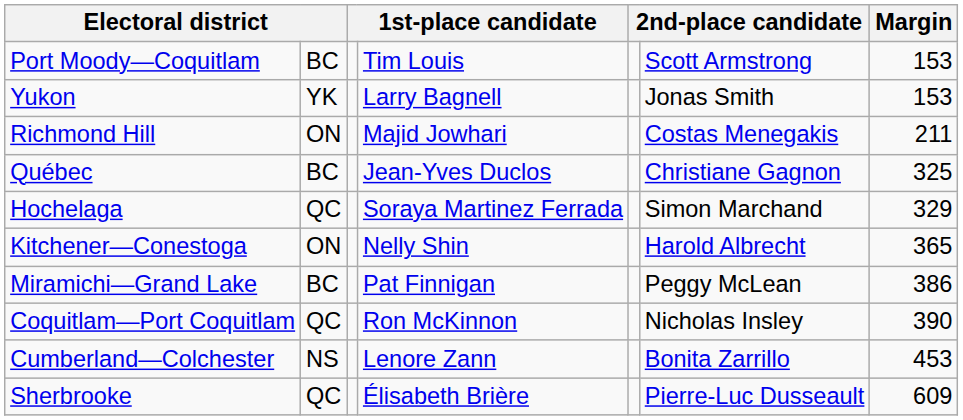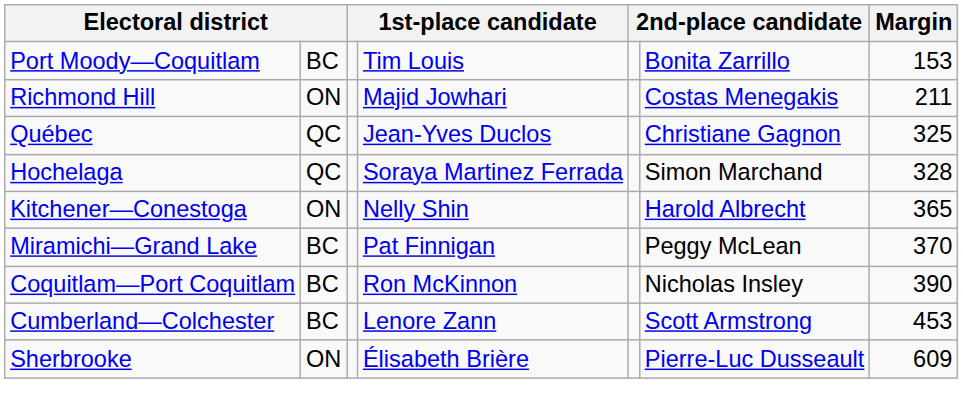Port Moody—Coquitlam | column 6: Scott Armstrong -> Bonita Zarrillo
- row: Yukon | YK | Larry Bagnell | Jonas Smith | 153
Québec | column 2: BC -> QC
Hochelaga | Margin: 329 -> 328
Miramichi—Grand Lake | Margin: 386 -> 370
Coquitlam—Port Coquitlam | column 2: QC -> BC
Cumberland—Colchester | column 2: NS -> BC
Cumberland—Colchester | column 6: Bonita Zarrillo -> Scott Armstrong
Sherbrooke | column 2: QC -> ON
